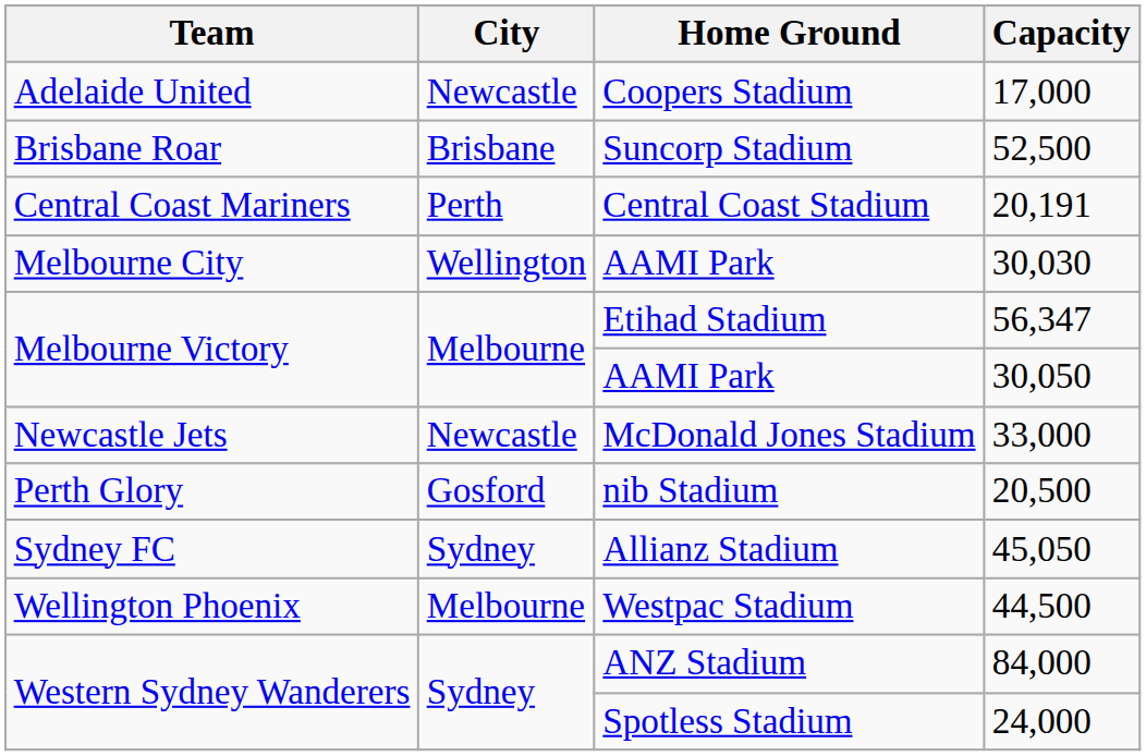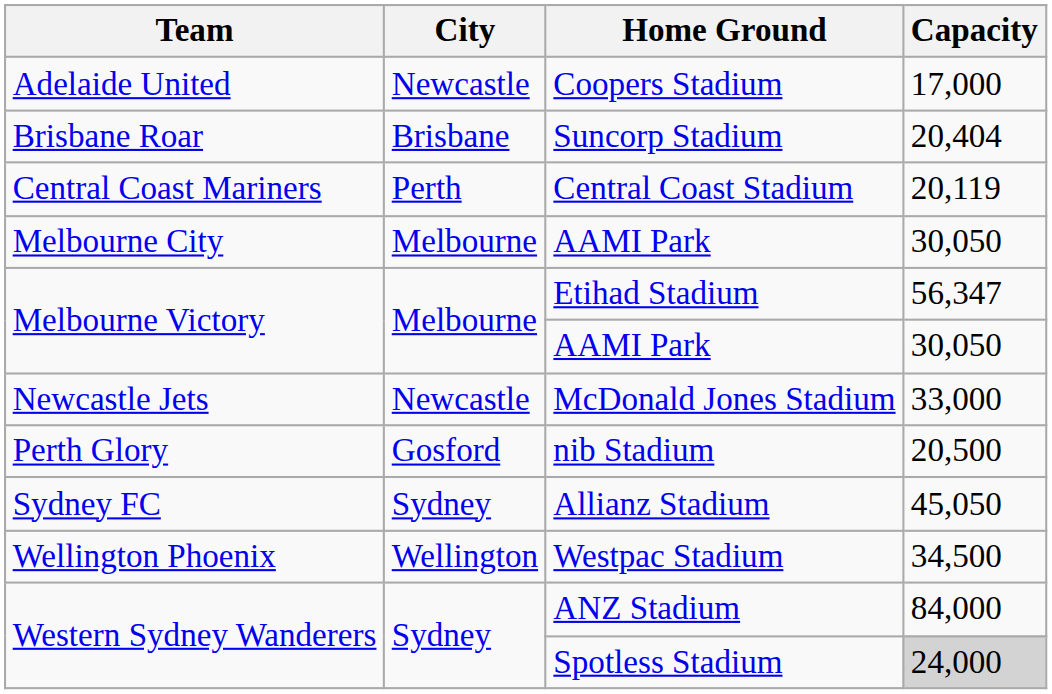Suncorp Stadium | Capacity: 52,500 -> 20,404
Central Coast Stadium | Capacity: 20,191 -> 20,119
Melbourne City / AAMI Park | City: Wellington -> Melbourne
Melbourne City / AAMI Park | Capacity: 30,030 -> 30,050
Westpac Stadium | City: Melbourne -> Wellington
Westpac Stadium | Capacity: 44,500 -> 34,500
Spotless Stadium | Capacity: no background -> lightgrey background
